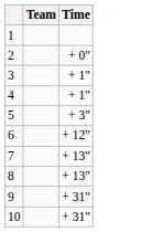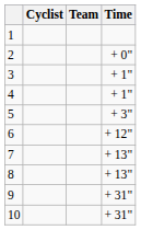+ column: Cyclist
